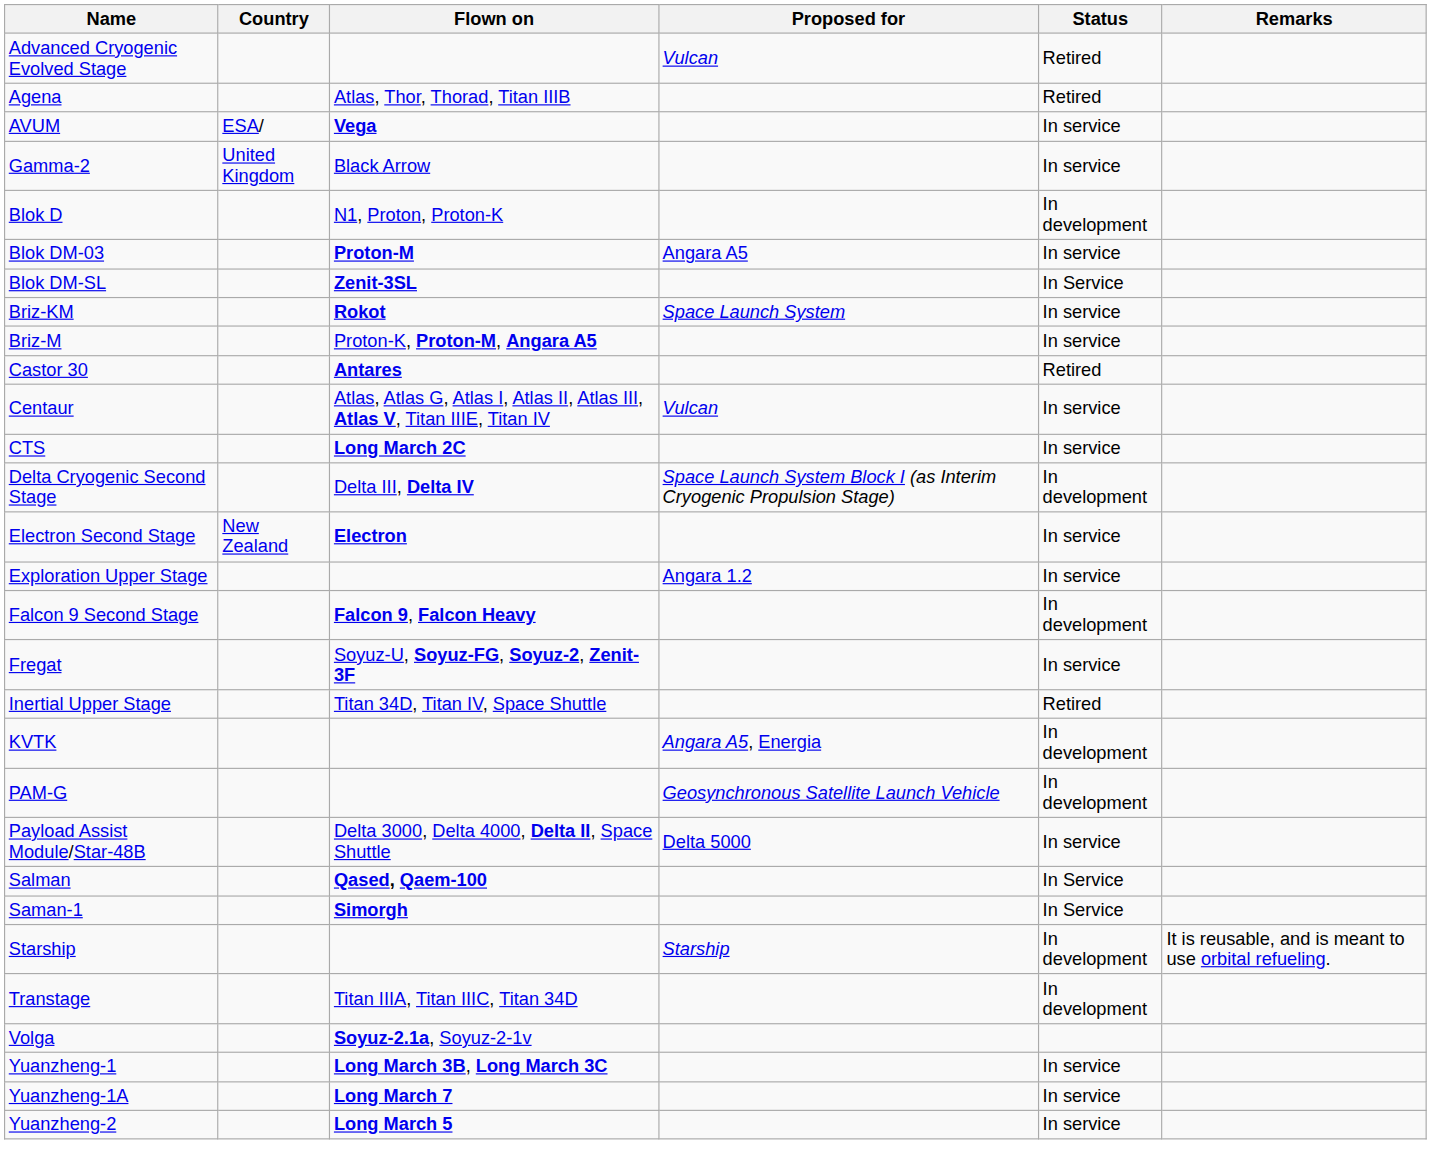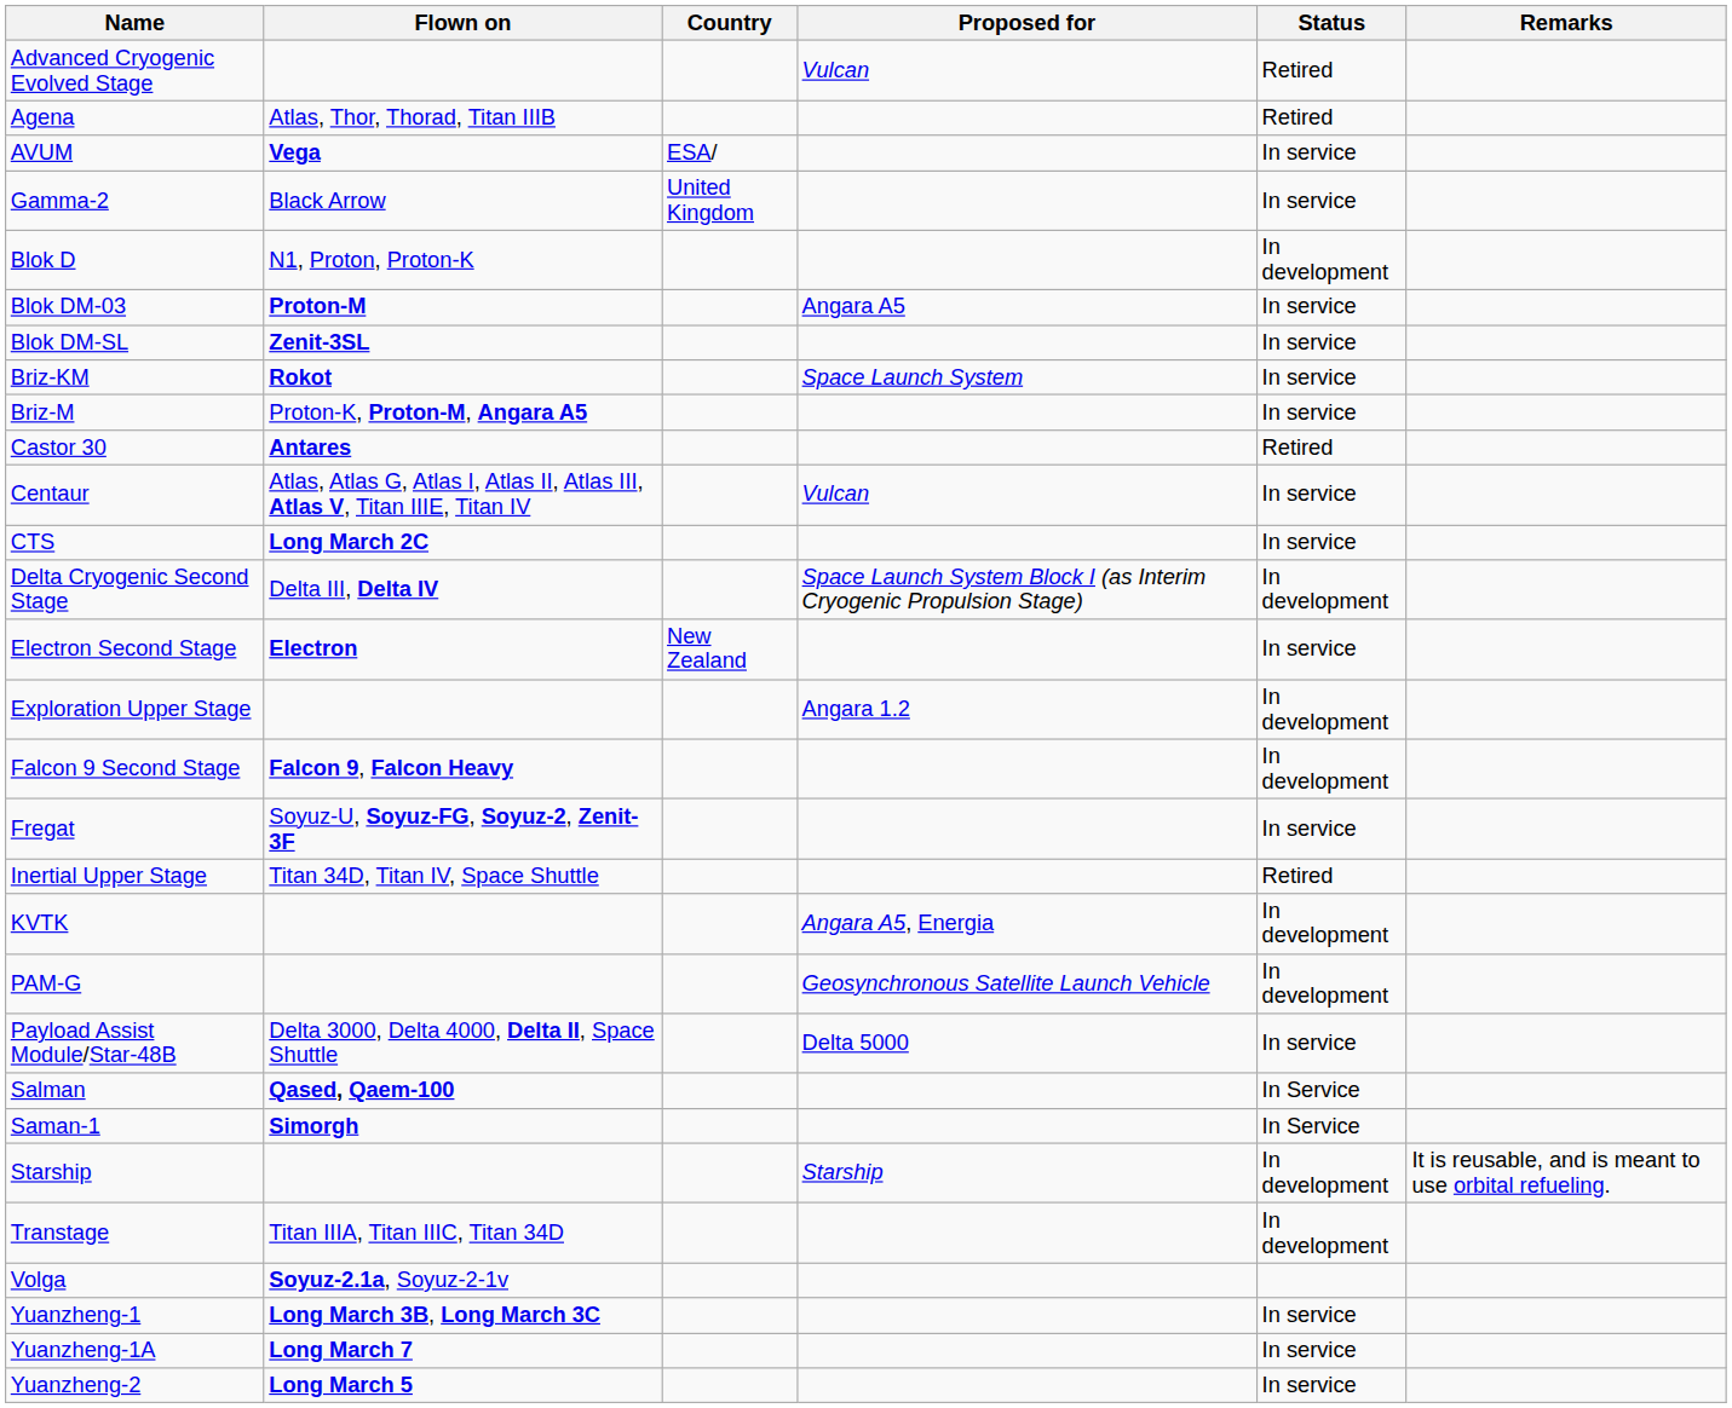columns swapped: Country <-> Flown on
Blok DM-SL | Status: In Service -> In service
Exploration Upper Stage | Status: In service -> In development
